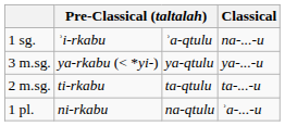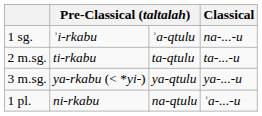rows swapped: 2 m.sg. <-> 3 m.sg.
